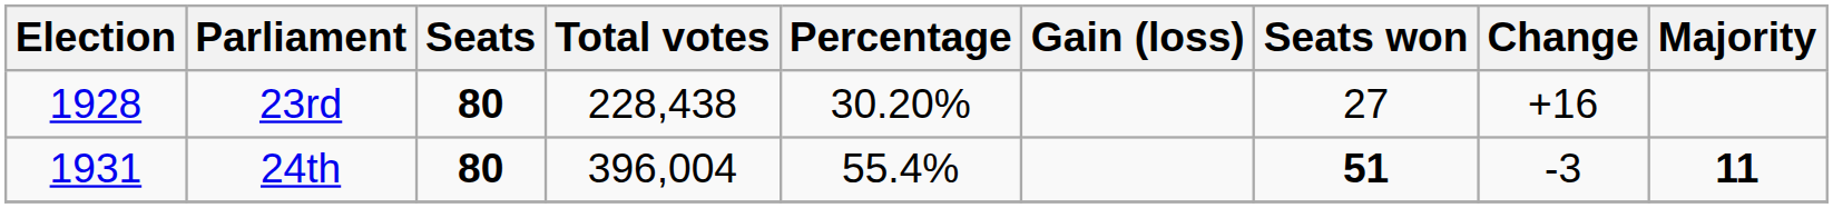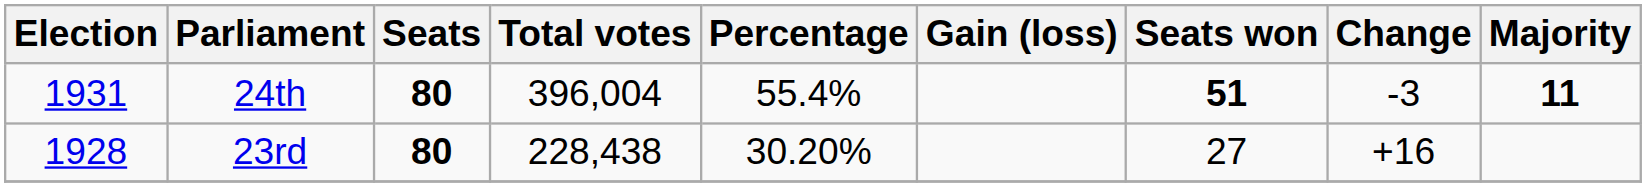rows swapped: 23rd <-> 24th
